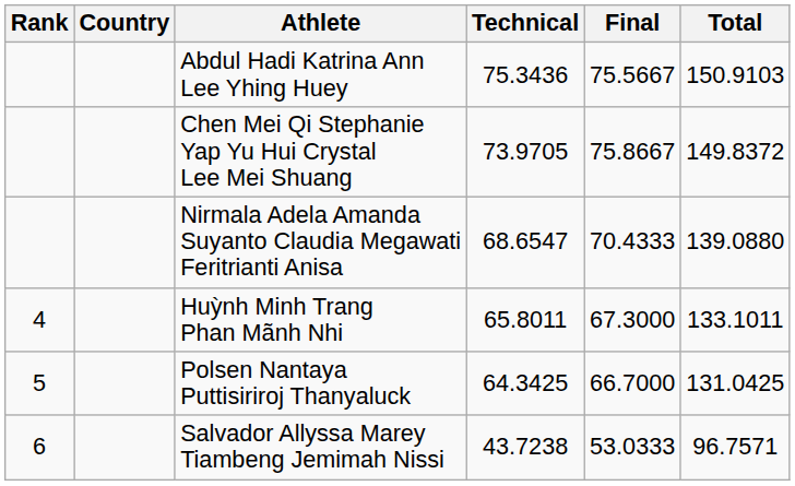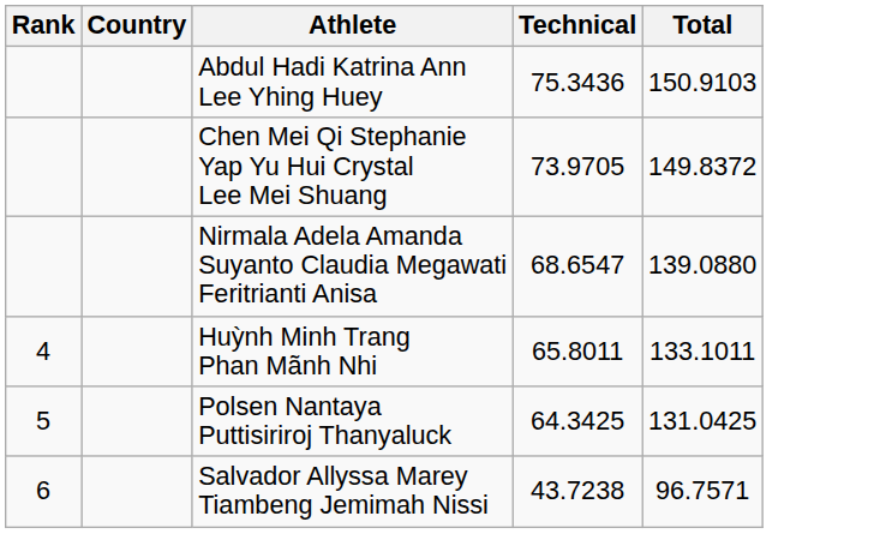- column: Final | 75.5667 | 75.8667 | 70.4333 | 67.3000 | 66.7000 | 53.0333
